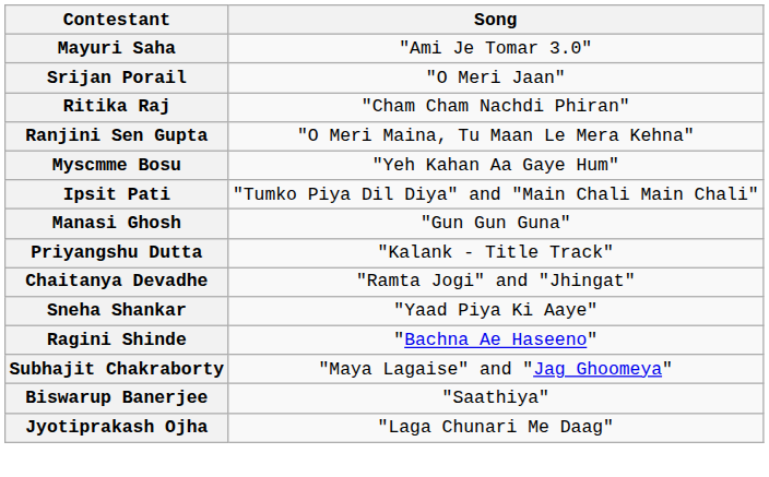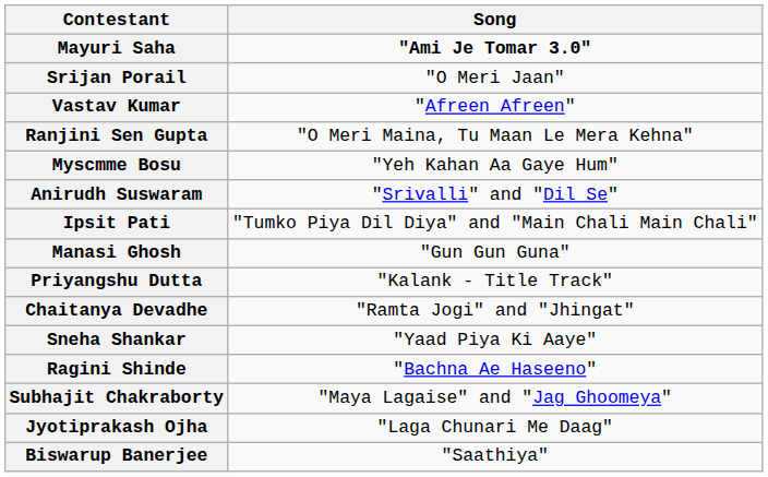Mayuri Saha | Song: normal -> bold
- row: Ritika Raj | "Cham Cham Nachdi Phiran"
+ row: Vastav Kumar | "Afreen Afreen"
+ row: Anirudh Suswaram | "Srivalli" and "Dil Se"
rows swapped: Biswarup Banerjee <-> Jyotiprakash Ojha
